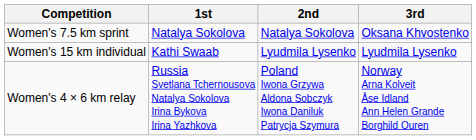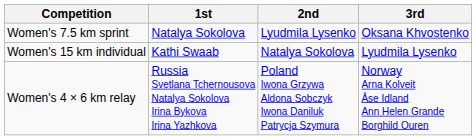Women's 7.5 km sprint | 2nd: Natalya Sokolova -> Lyudmila Lysenko
Women's 15 km individual | 2nd: Lyudmila Lysenko -> Natalya Sokolova
